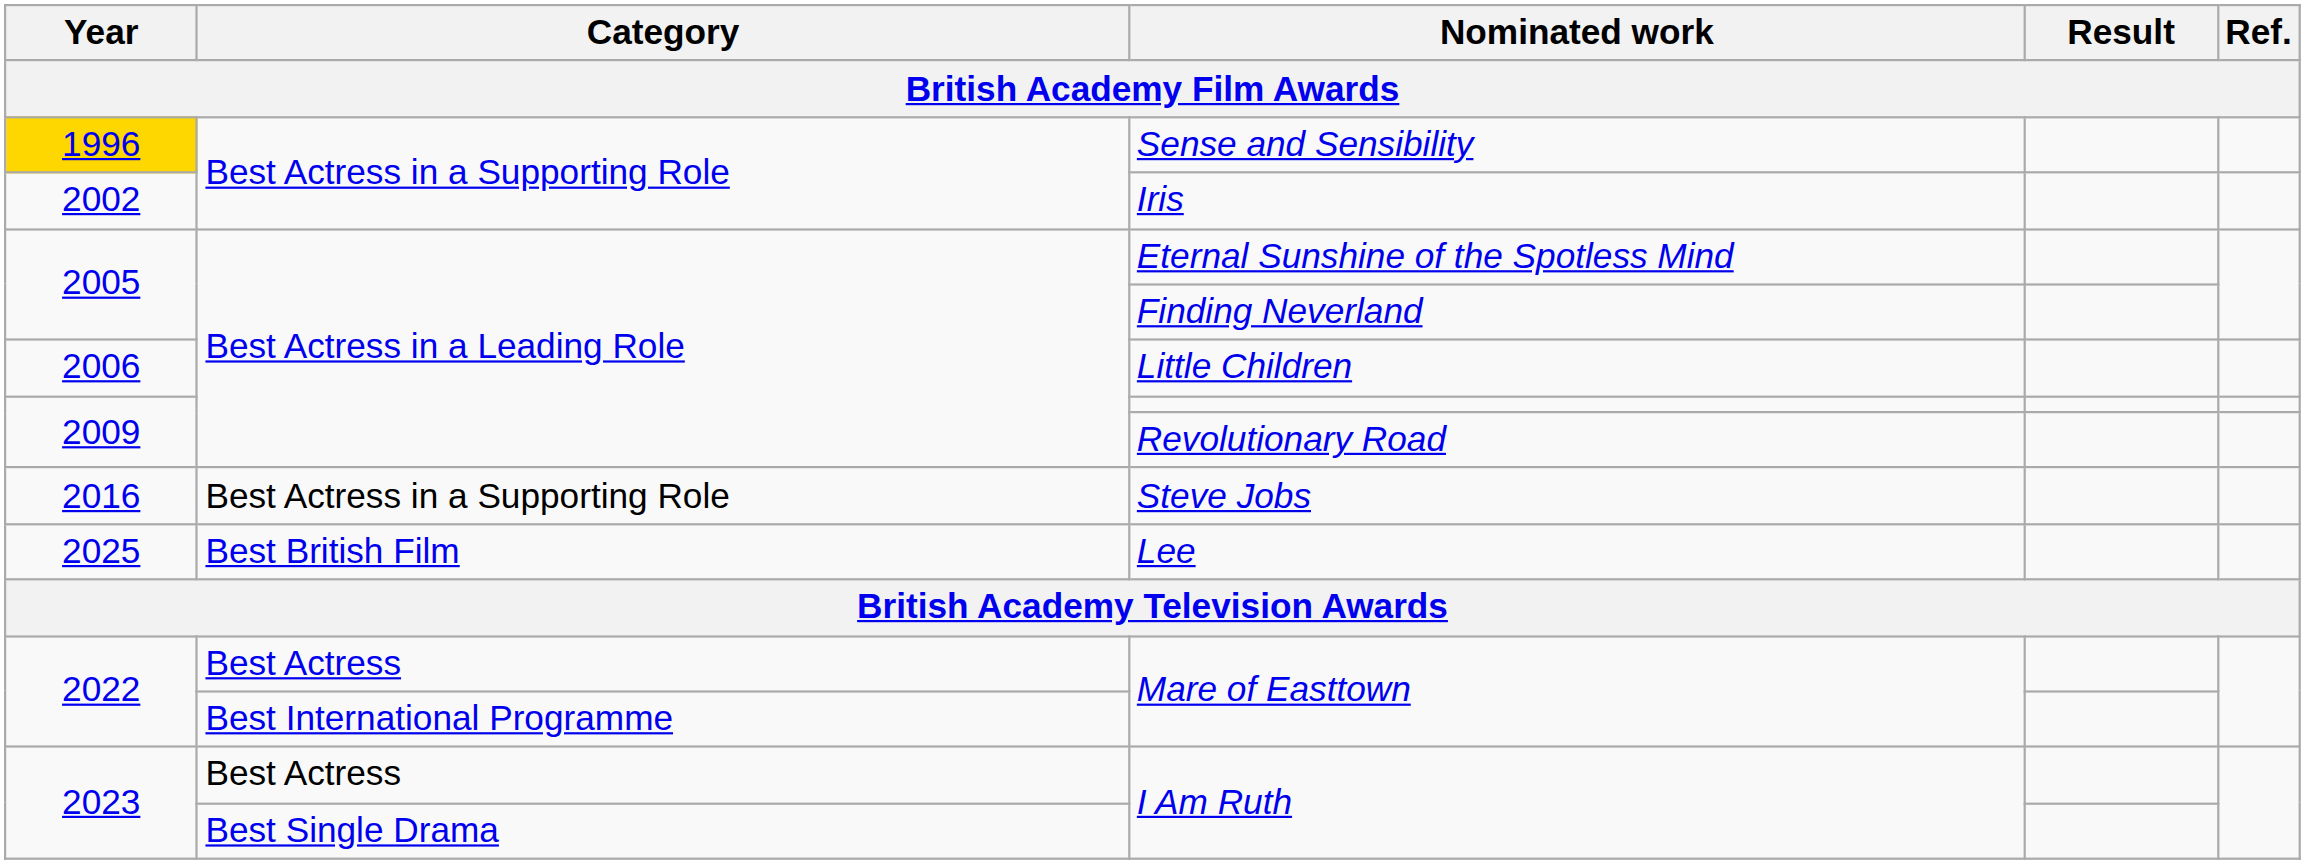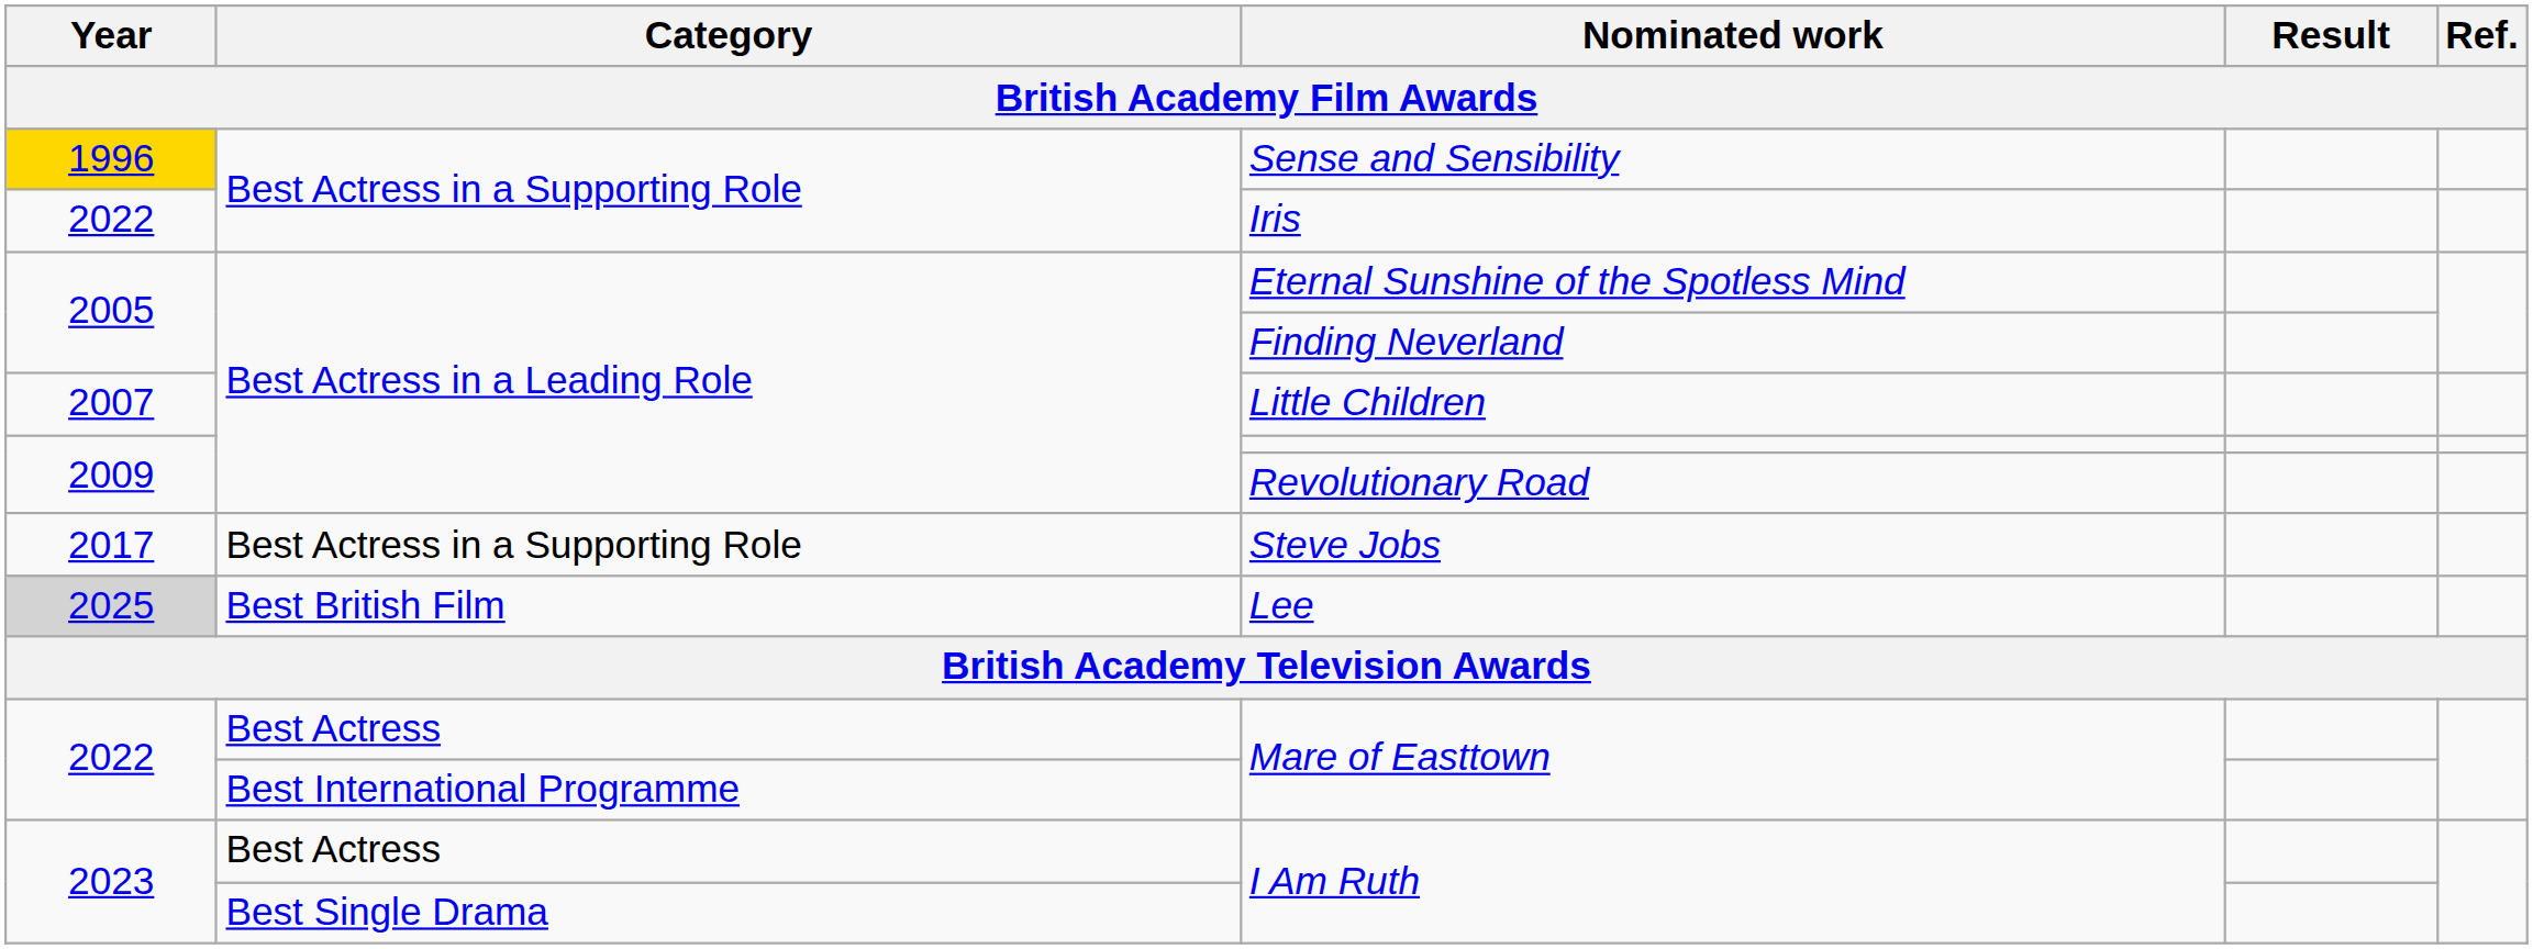Iris | Year: 2002 -> 2022
Little Children | Year: 2006 -> 2007
Steve Jobs | Year: 2016 -> 2017
Lee | Year: no background -> lightgrey background
